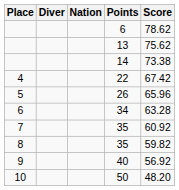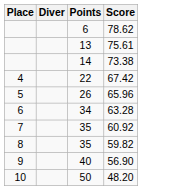- column: Nation
13 | Score: 75.62 -> 75.61
40 | Score: 56.92 -> 56.90
